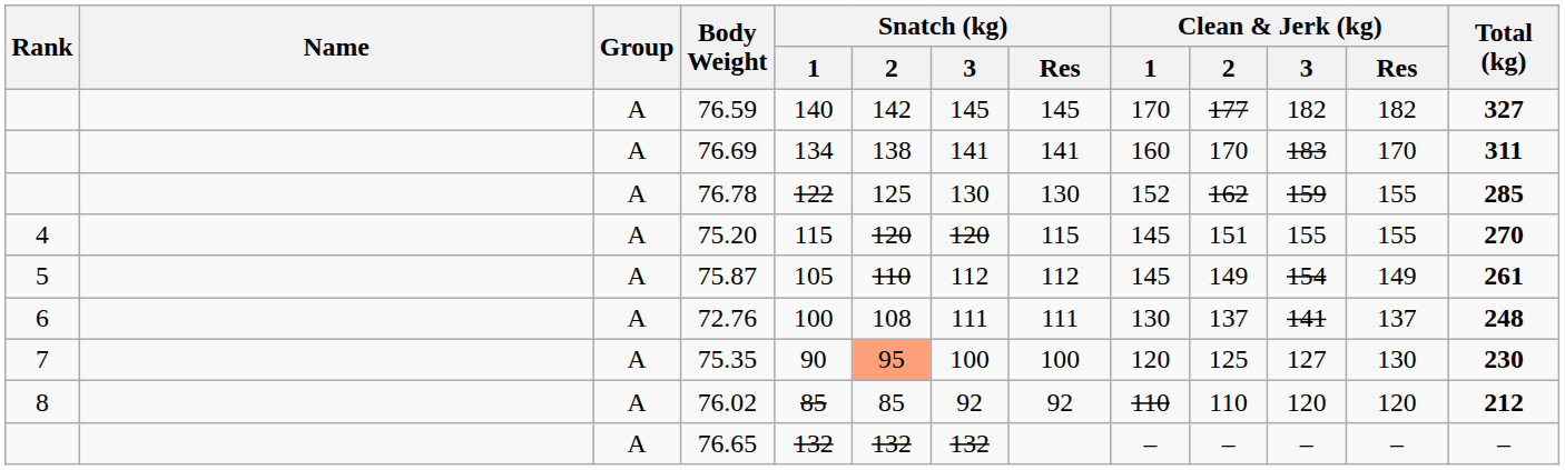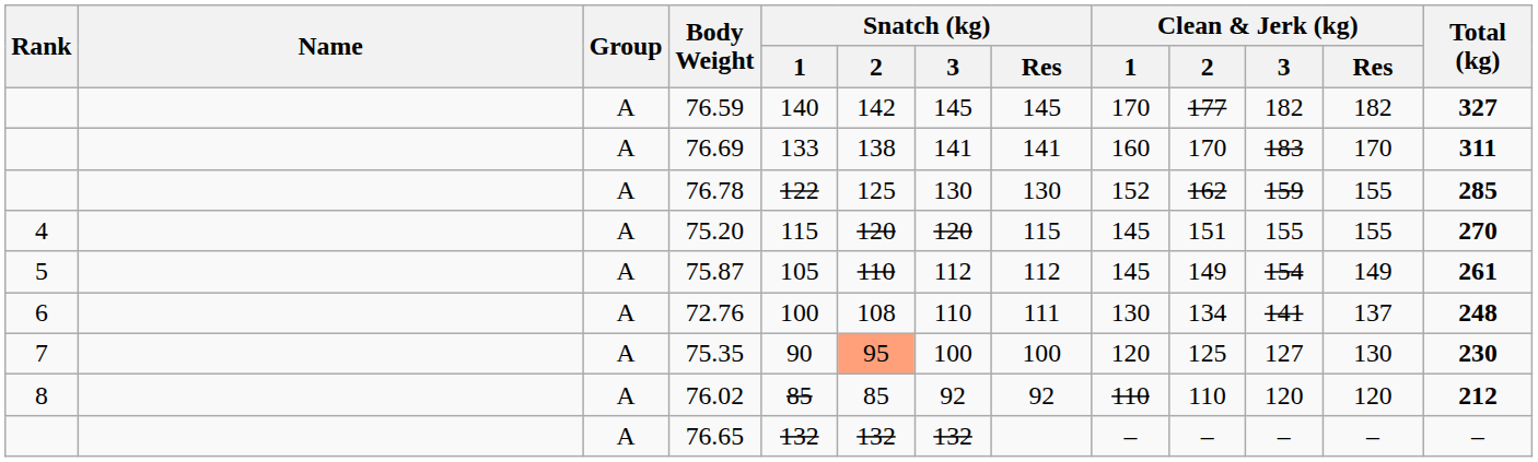76.69 | Snatch (kg) / 1: 134 -> 133
72.76 | Snatch (kg) / 3: 111 -> 110
72.76 | Clean & Jerk (kg) / 2: 137 -> 134
